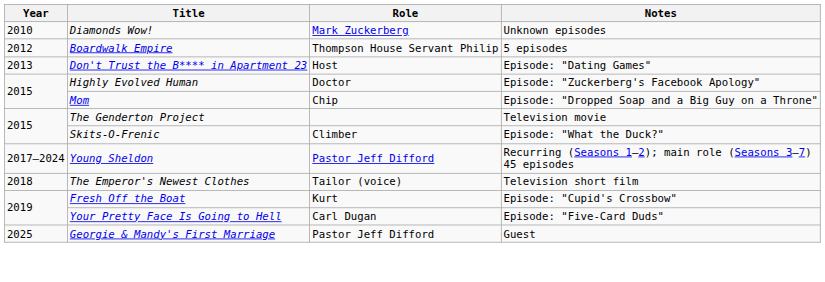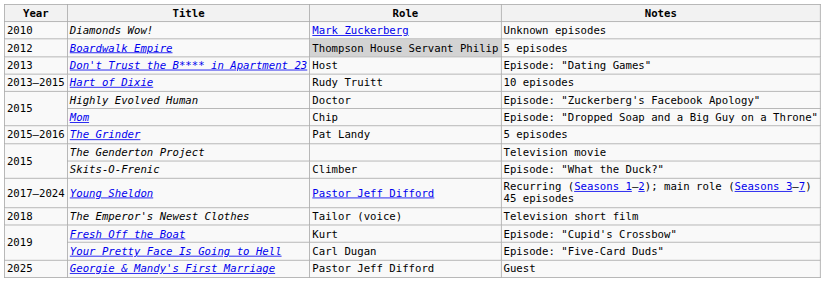Boardwalk Empire | Role: no background -> lightgrey background
+ row: 2013–2015 | Hart of Dixie | Rudy Truitt | 10 episodes
+ row: 2015–2016 | The Grinder | Pat Landy | 5 episodes
